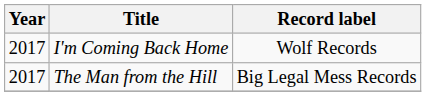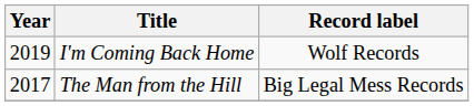I'm Coming Back Home | Year: 2017 -> 2019
